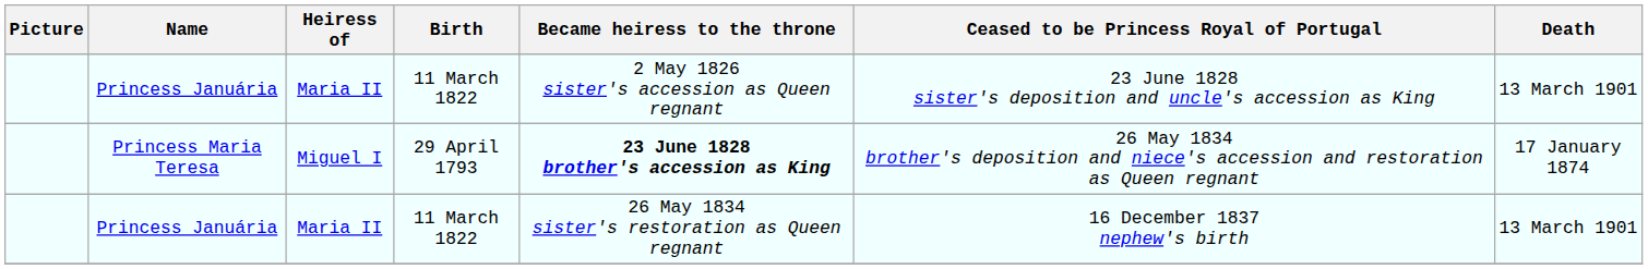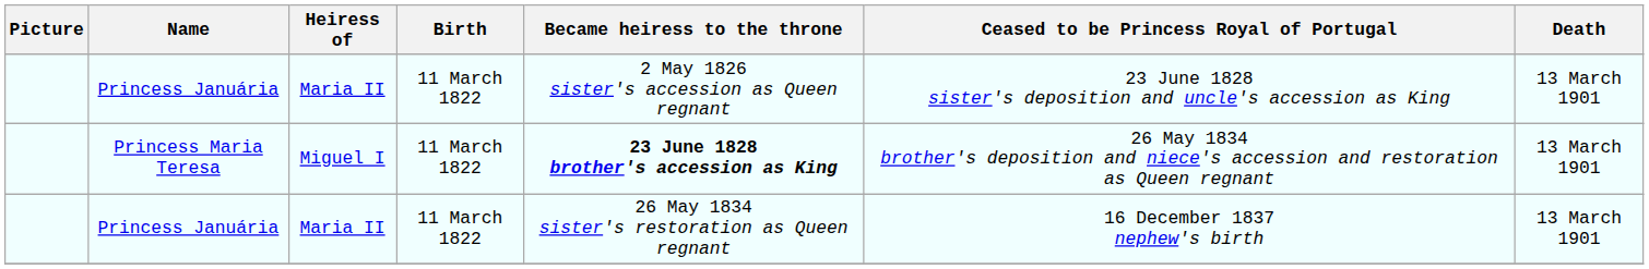Princess Maria Teresa | Birth: 29 April 1793 -> 11 March 1822
Princess Maria Teresa | Death: 17 January 1874 -> 13 March 1901
